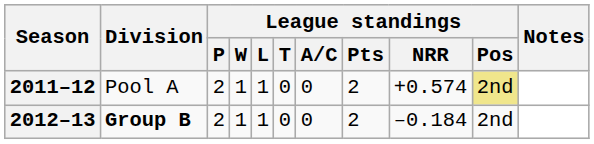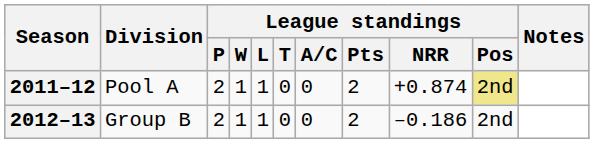2011–12 | League standings / NRR: +0.574 -> +0.874
2012–13 | Division: bold -> normal
2012–13 | League standings / NRR: –0.184 -> –0.186
